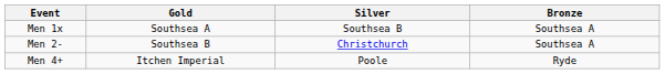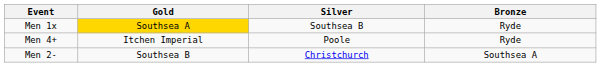Men 1x | Gold: no background -> gold background
Men 1x | Bronze: Southsea A -> Ryde
rows swapped: Men 2- <-> Men 4+
